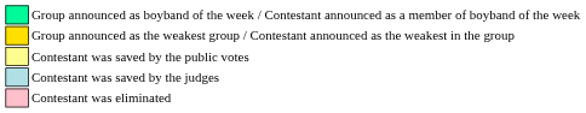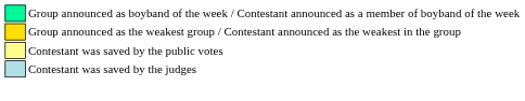- row: Contestant was eliminated
